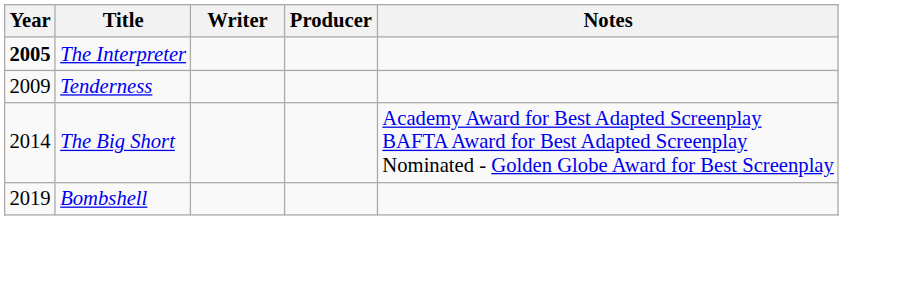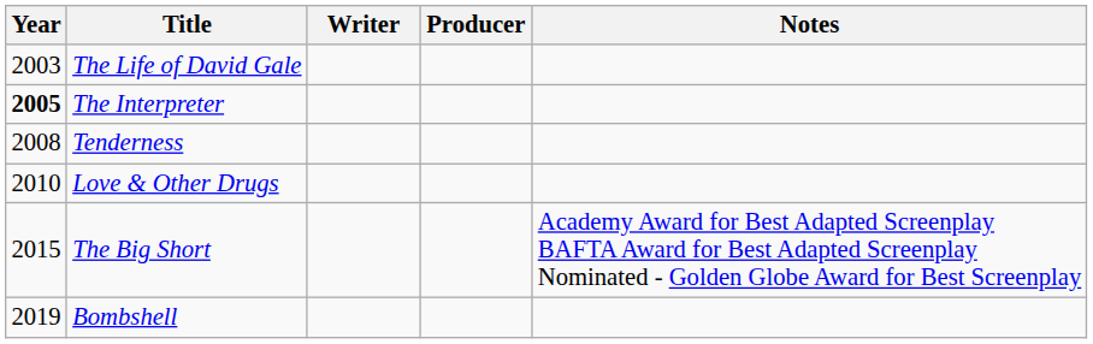+ row: 2003 | The Life of David Gale
Tenderness | Year: 2009 -> 2008
+ row: 2010 | Love & Other Drugs
The Big Short | Year: 2014 -> 2015
